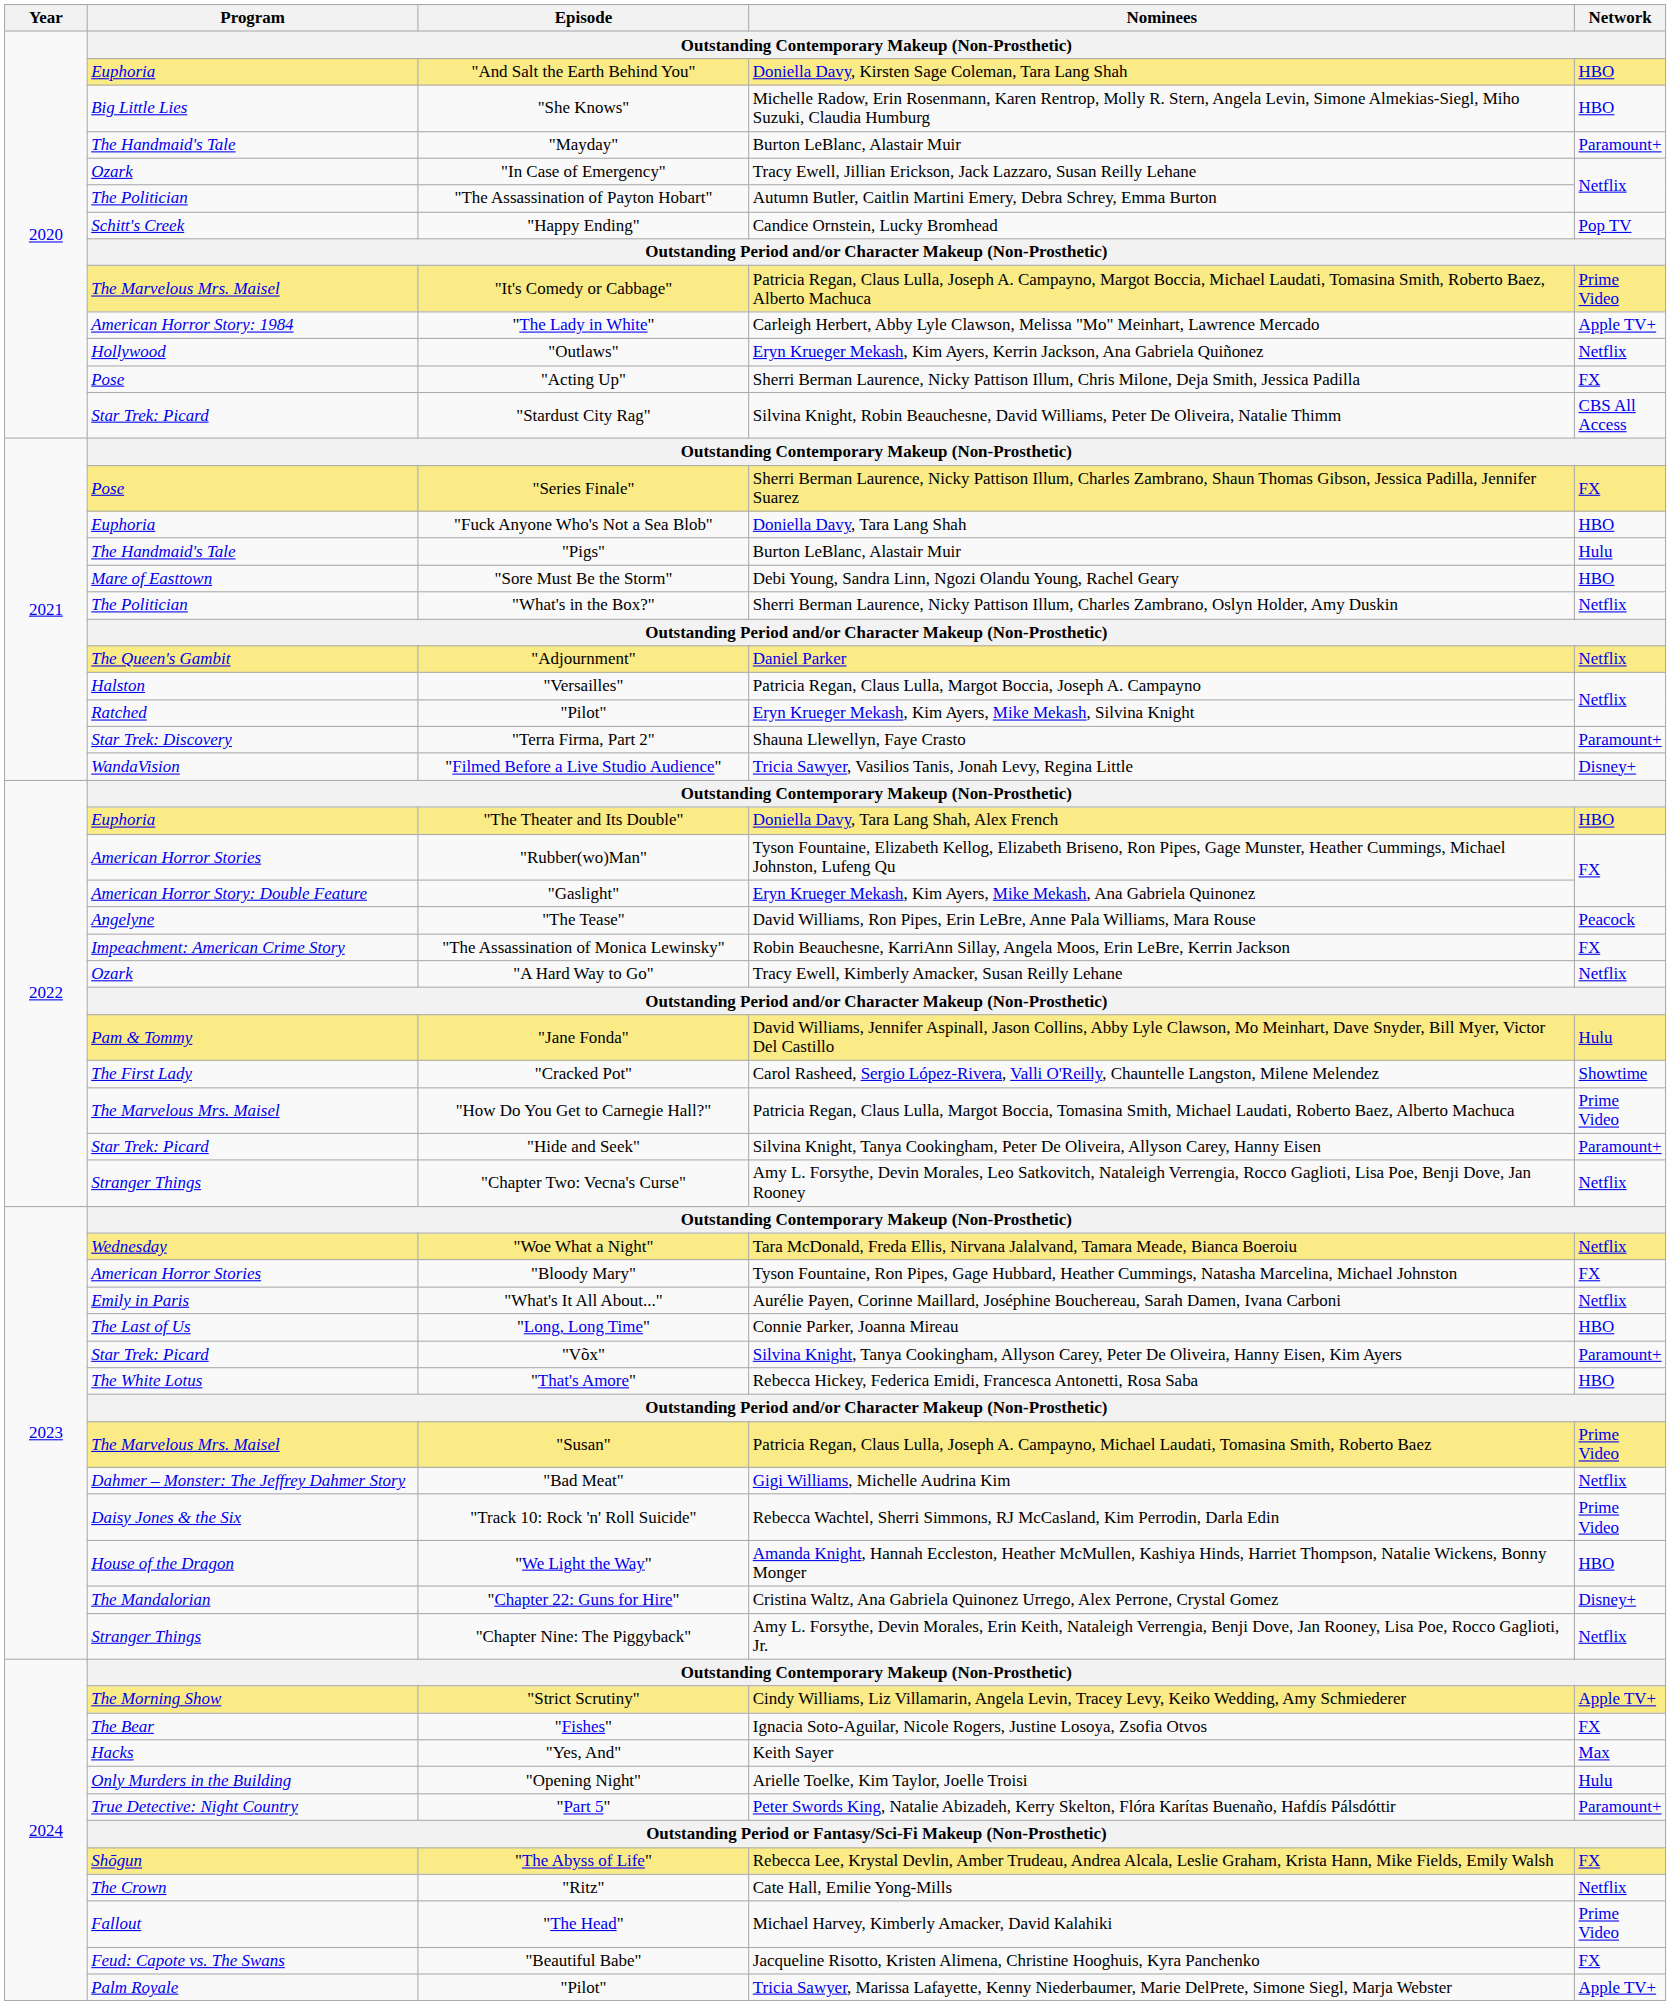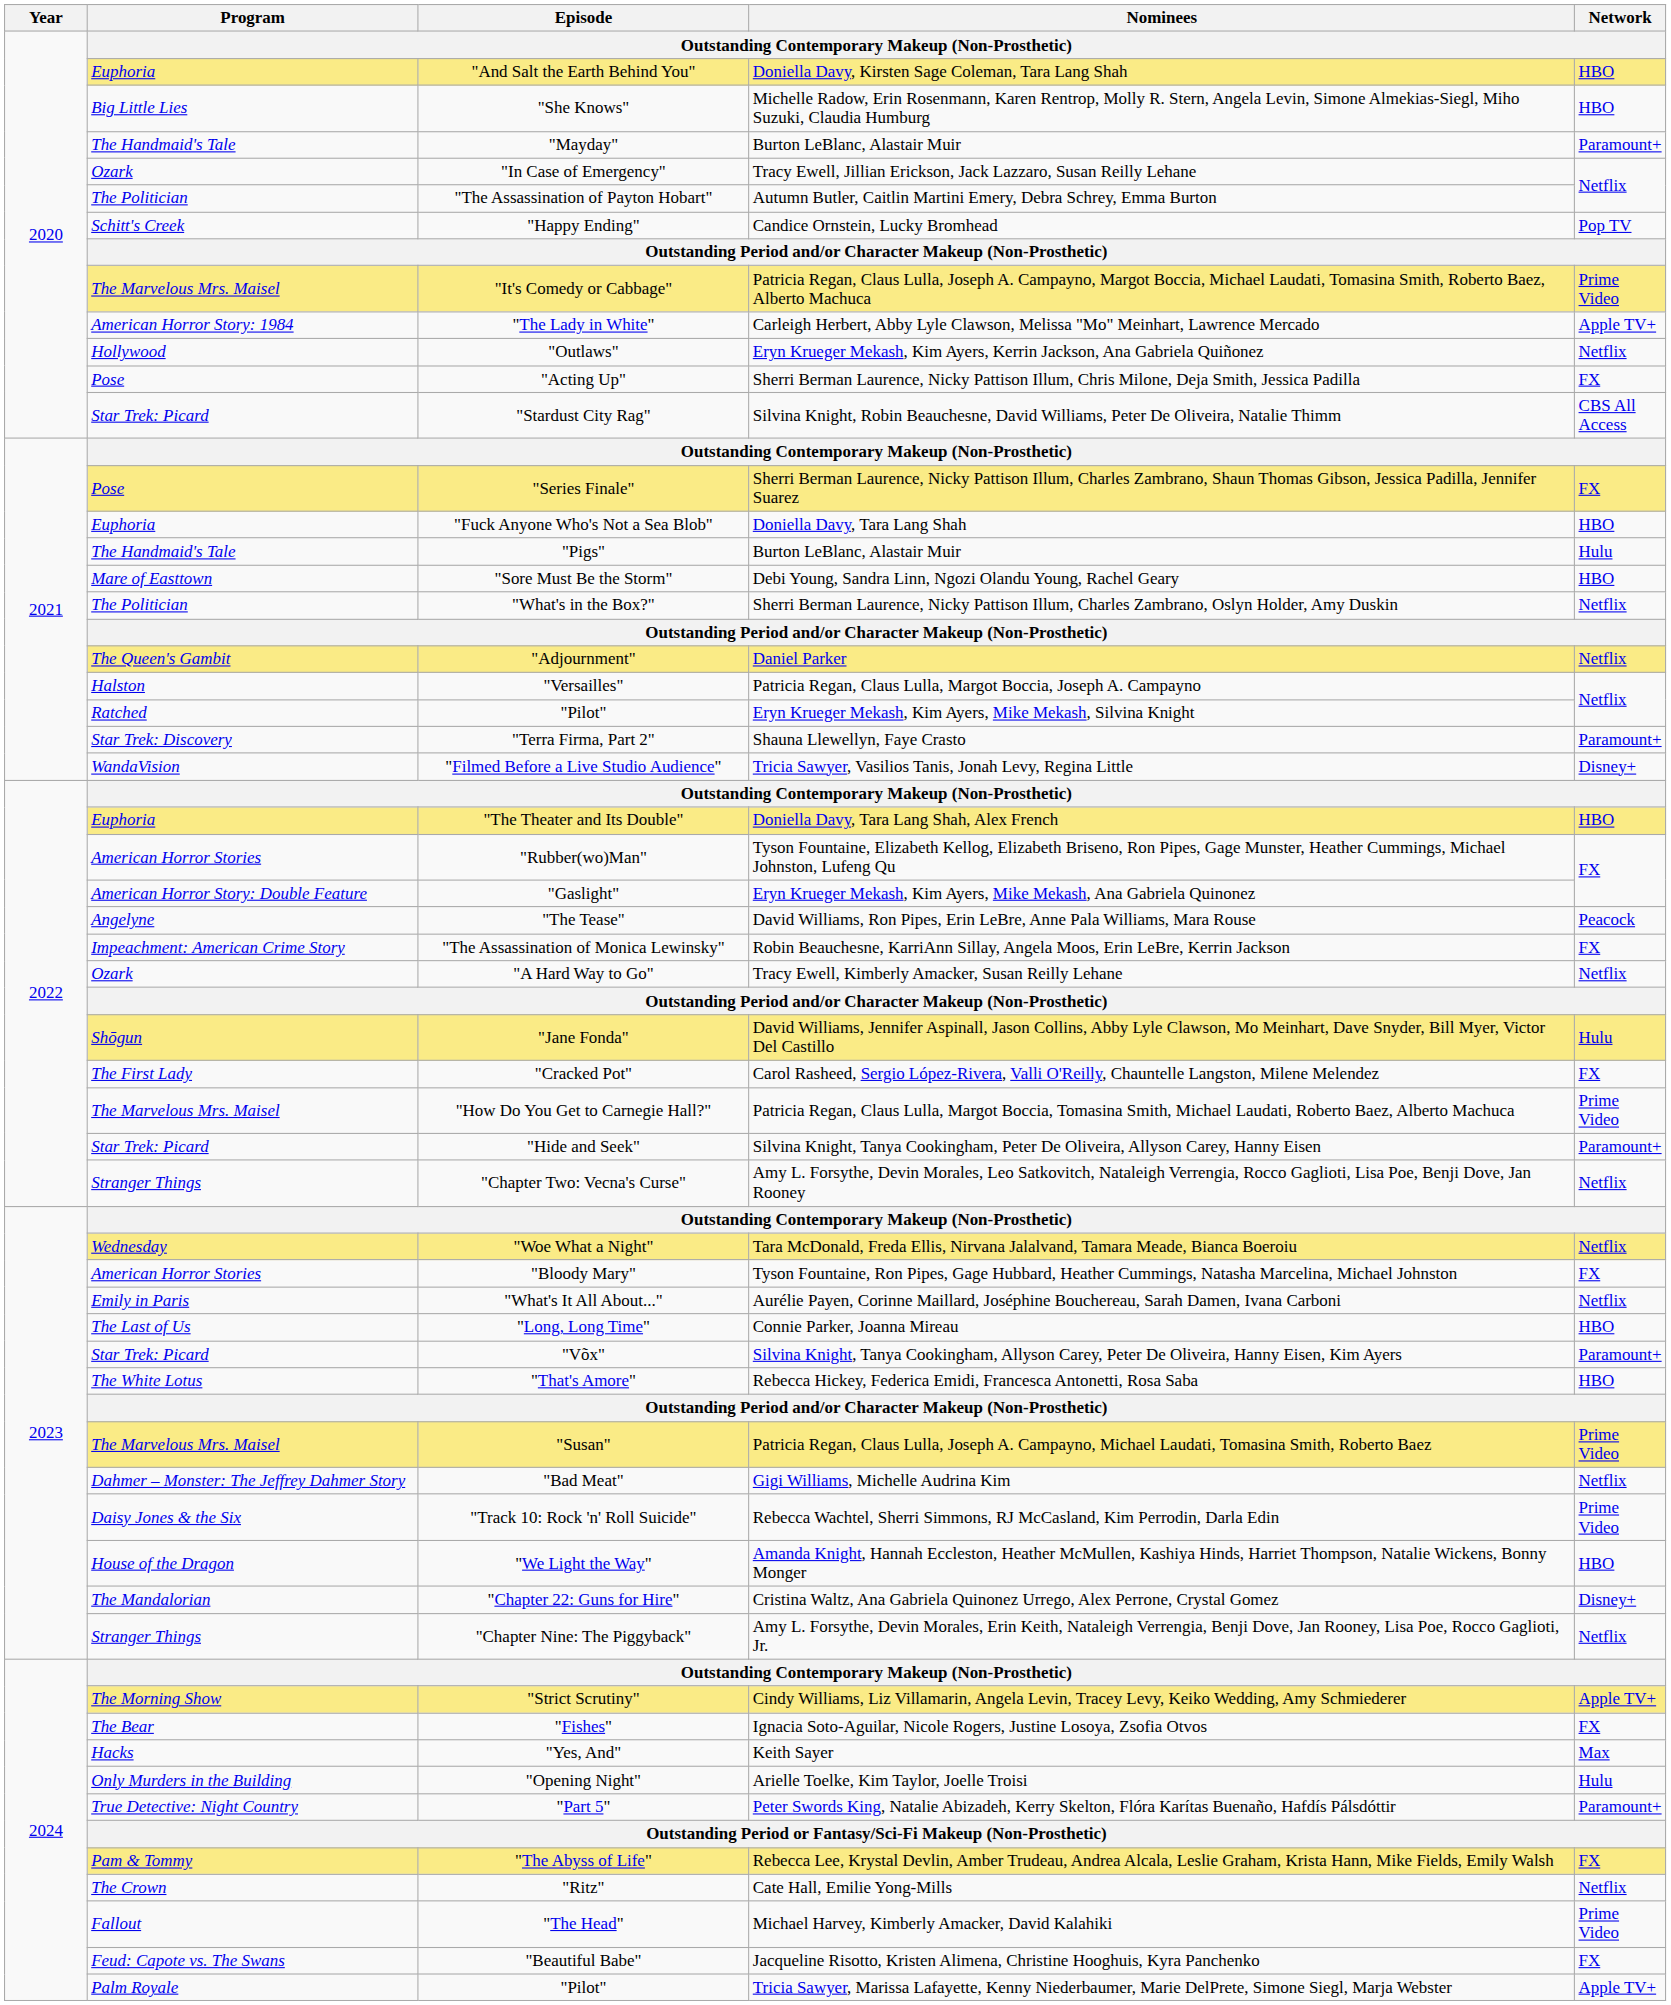"Jane Fonda" | Program: Pam & Tommy -> Shōgun
"Cracked Pot" | Network: Showtime -> FX
"The Abyss of Life" | Program: Shōgun -> Pam & Tommy
